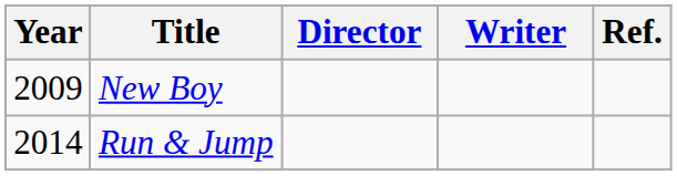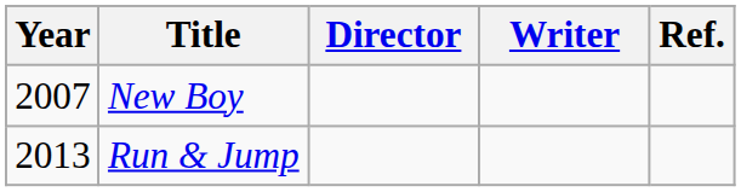New Boy | Year: 2009 -> 2007
Run & Jump | Year: 2014 -> 2013
